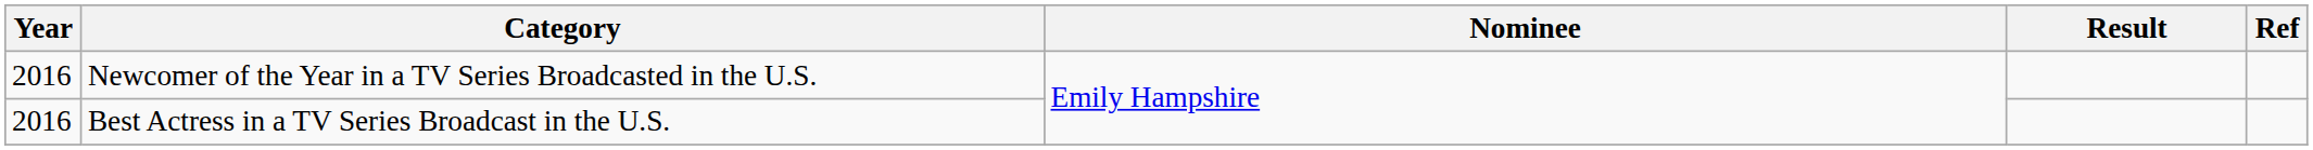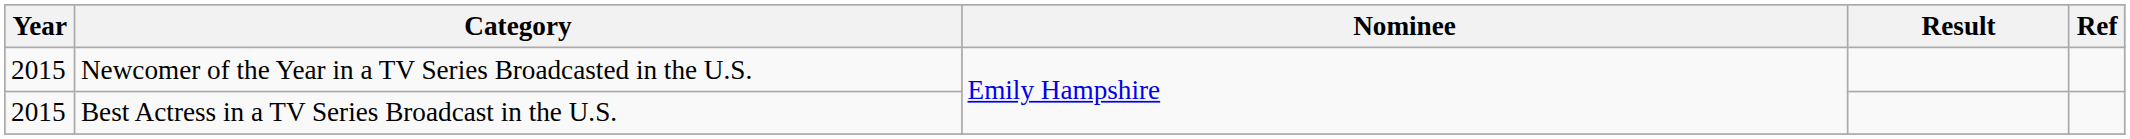Newcomer of the Year in a TV Series Broadcasted in the U.S. | Year: 2016 -> 2015
Best Actress in a TV Series Broadcast in the U.S. | Year: 2016 -> 2015
